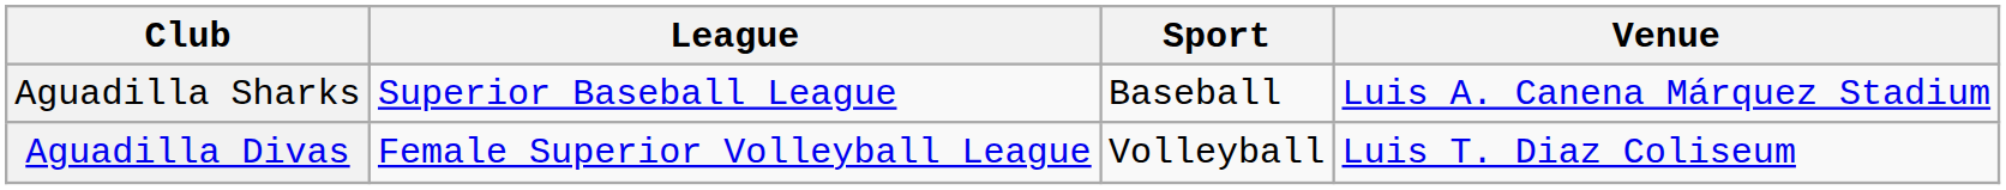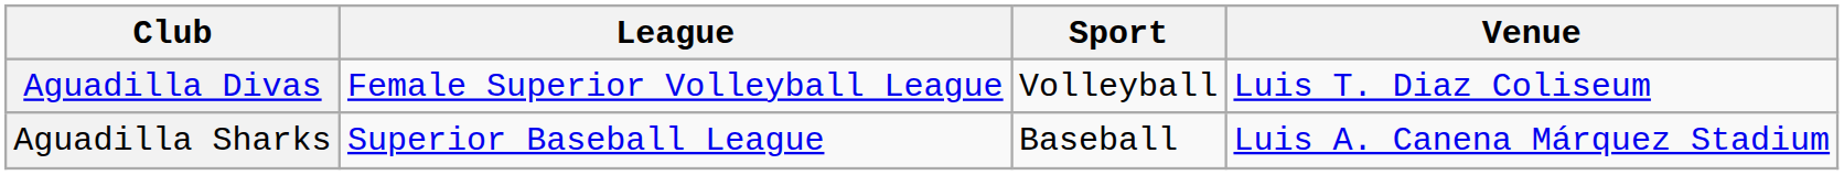rows swapped: Aguadilla Sharks <-> Aguadilla Divas
